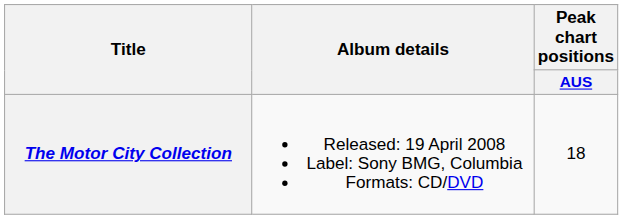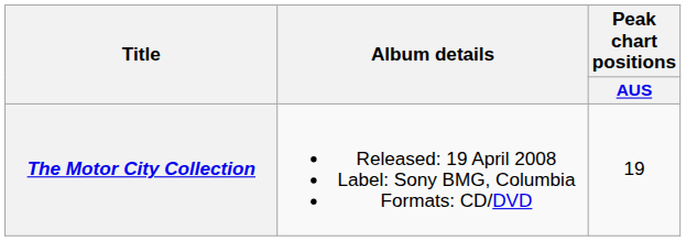The Motor City Collection | Peak chart positions / AUS: 18 -> 19
